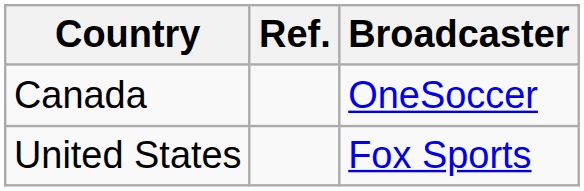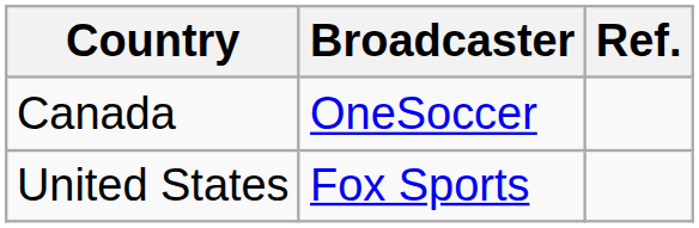columns swapped: Broadcaster <-> Ref.
